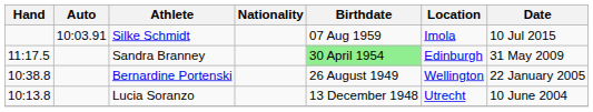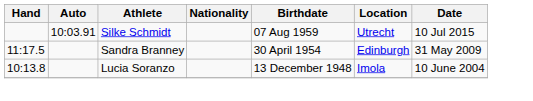Silke Schmidt | Location: Imola -> Utrecht
Sandra Branney | Birthdate: lightgreen background -> no background
- row: 10:38.8 | Bernardine Portenski | 26 August 1949 | Wellington | 22 January 2005
Lucia Soranzo | Location: Utrecht -> Imola
